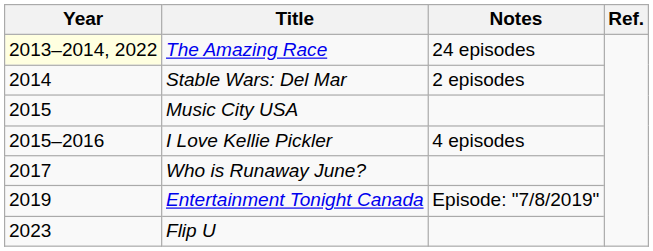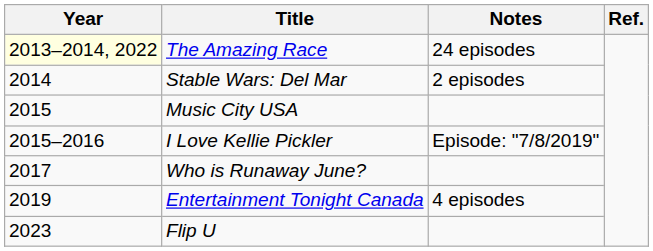I Love Kellie Pickler | Notes: 4 episodes -> Episode: "7/8/2019"
Entertainment Tonight Canada | Notes: Episode: "7/8/2019" -> 4 episodes
